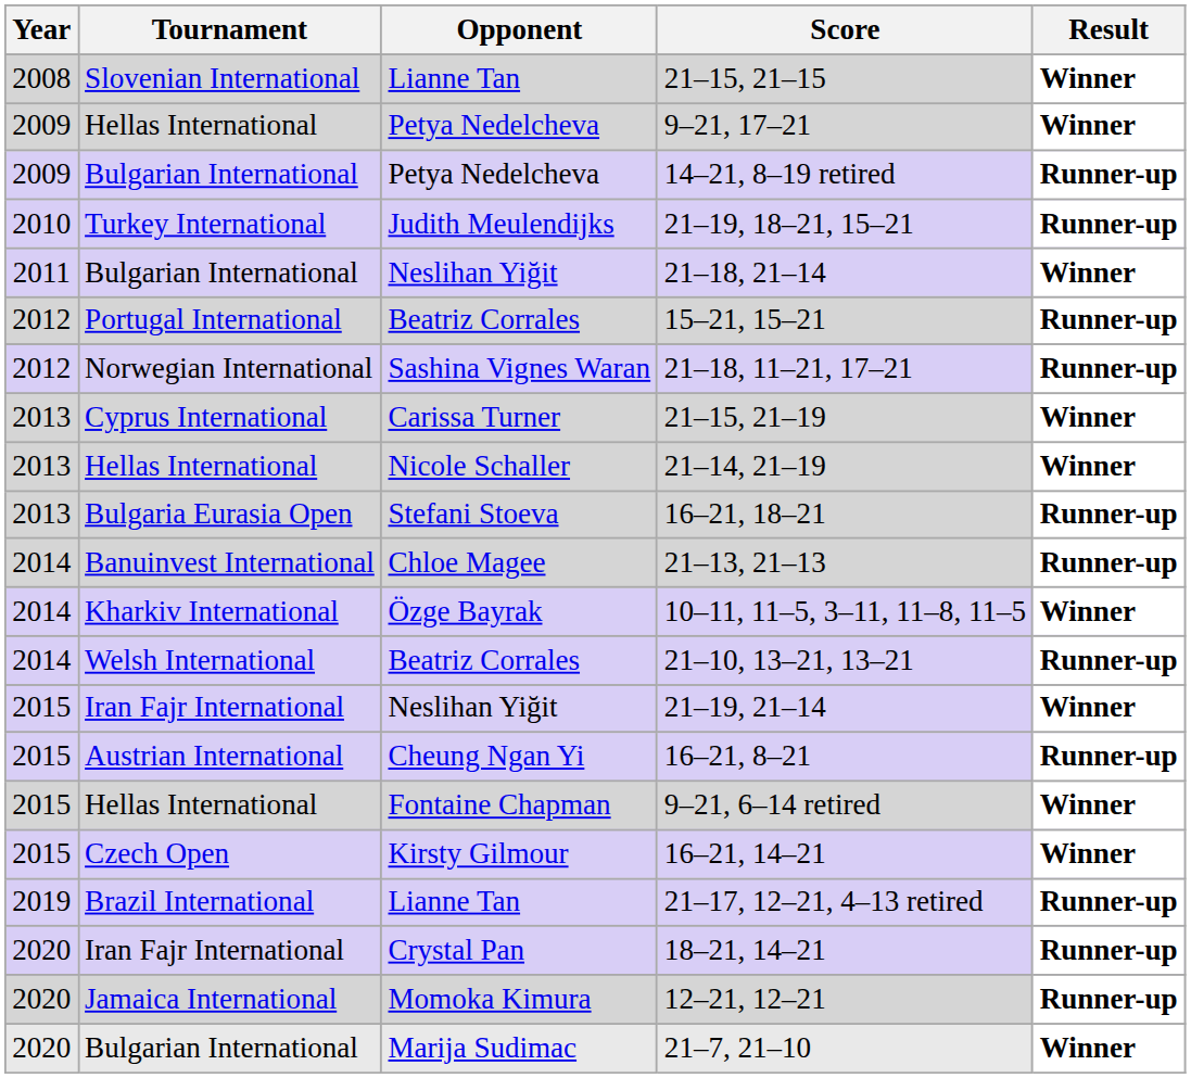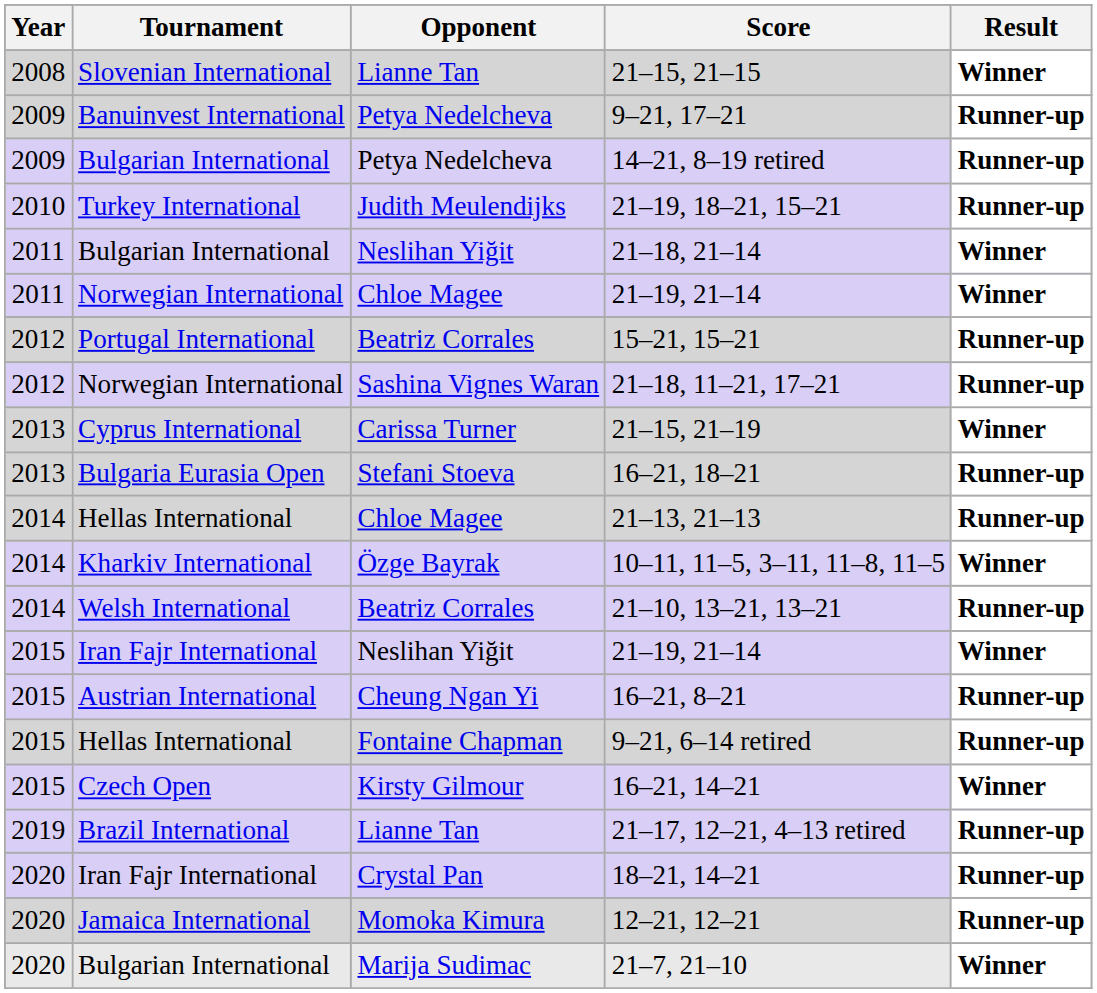9–21, 17–21 | Tournament: Hellas International -> Banuinvest International
9–21, 17–21 | Result: Winner -> Runner-up
+ row: 2011 | Norwegian International | Chloe Magee | 21–19, 21–14 | Winner
- row: 2013 | Hellas International | Nicole Schaller | 21–14, 21–19 | Winner
21–13, 21–13 | Tournament: Banuinvest International -> Hellas International
9–21, 6–14 retired | Result: Winner -> Runner-up
